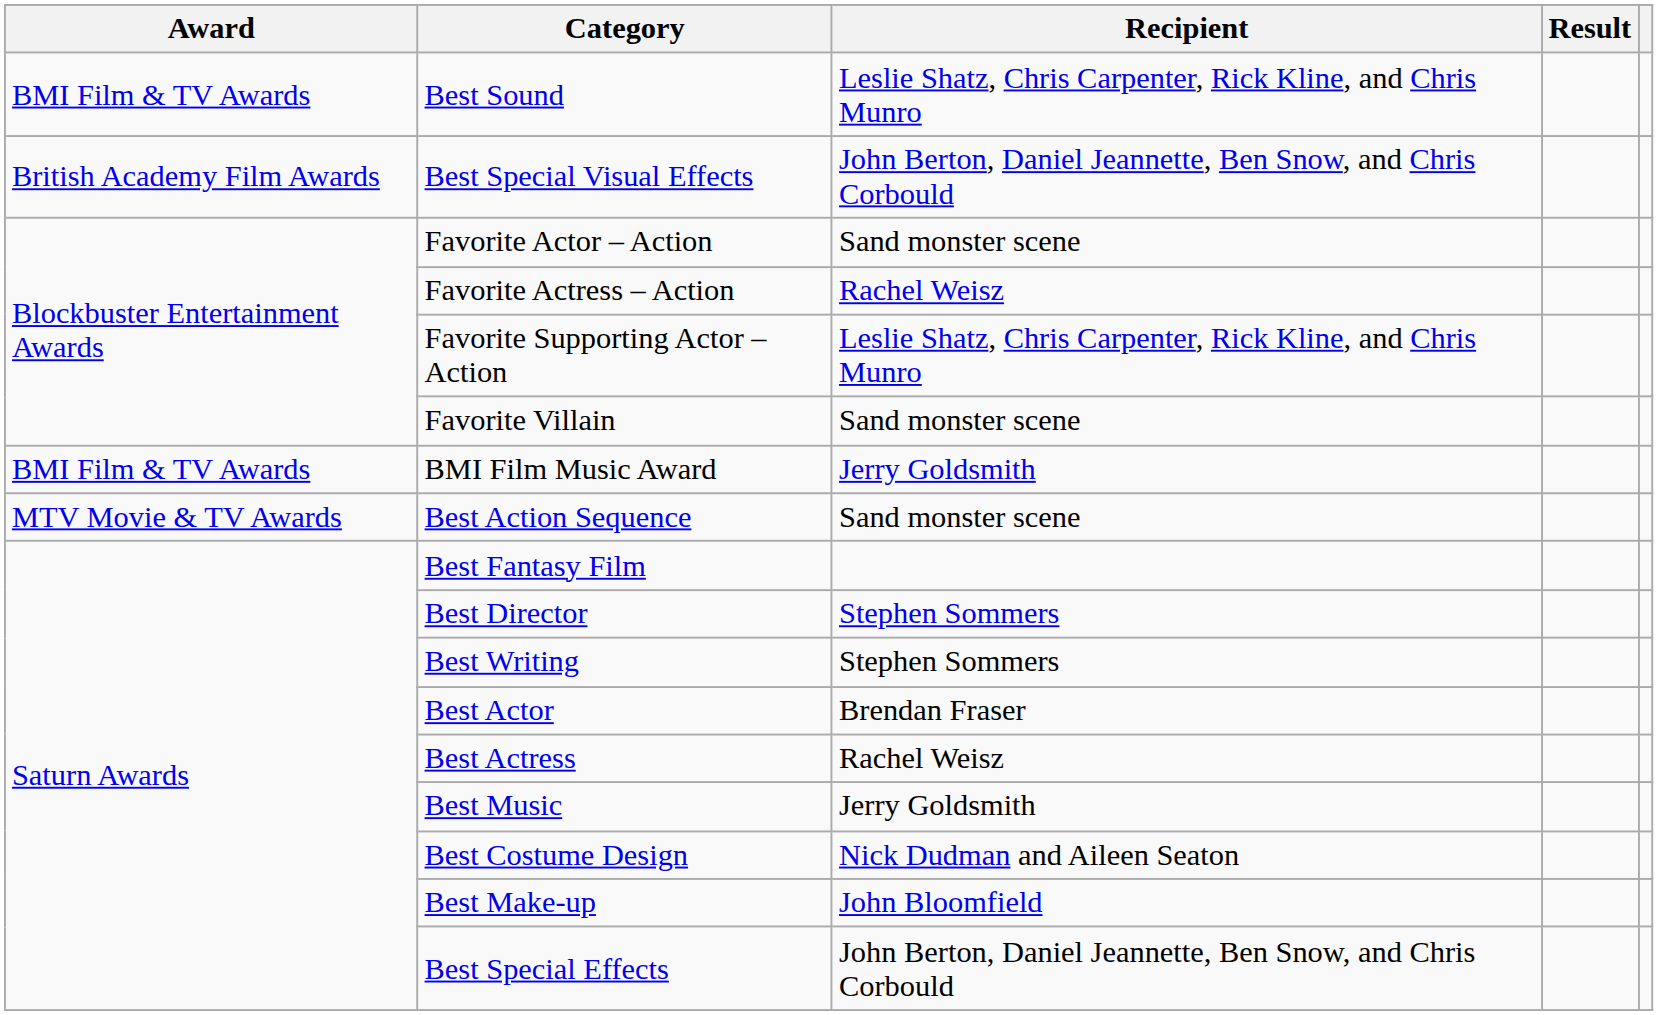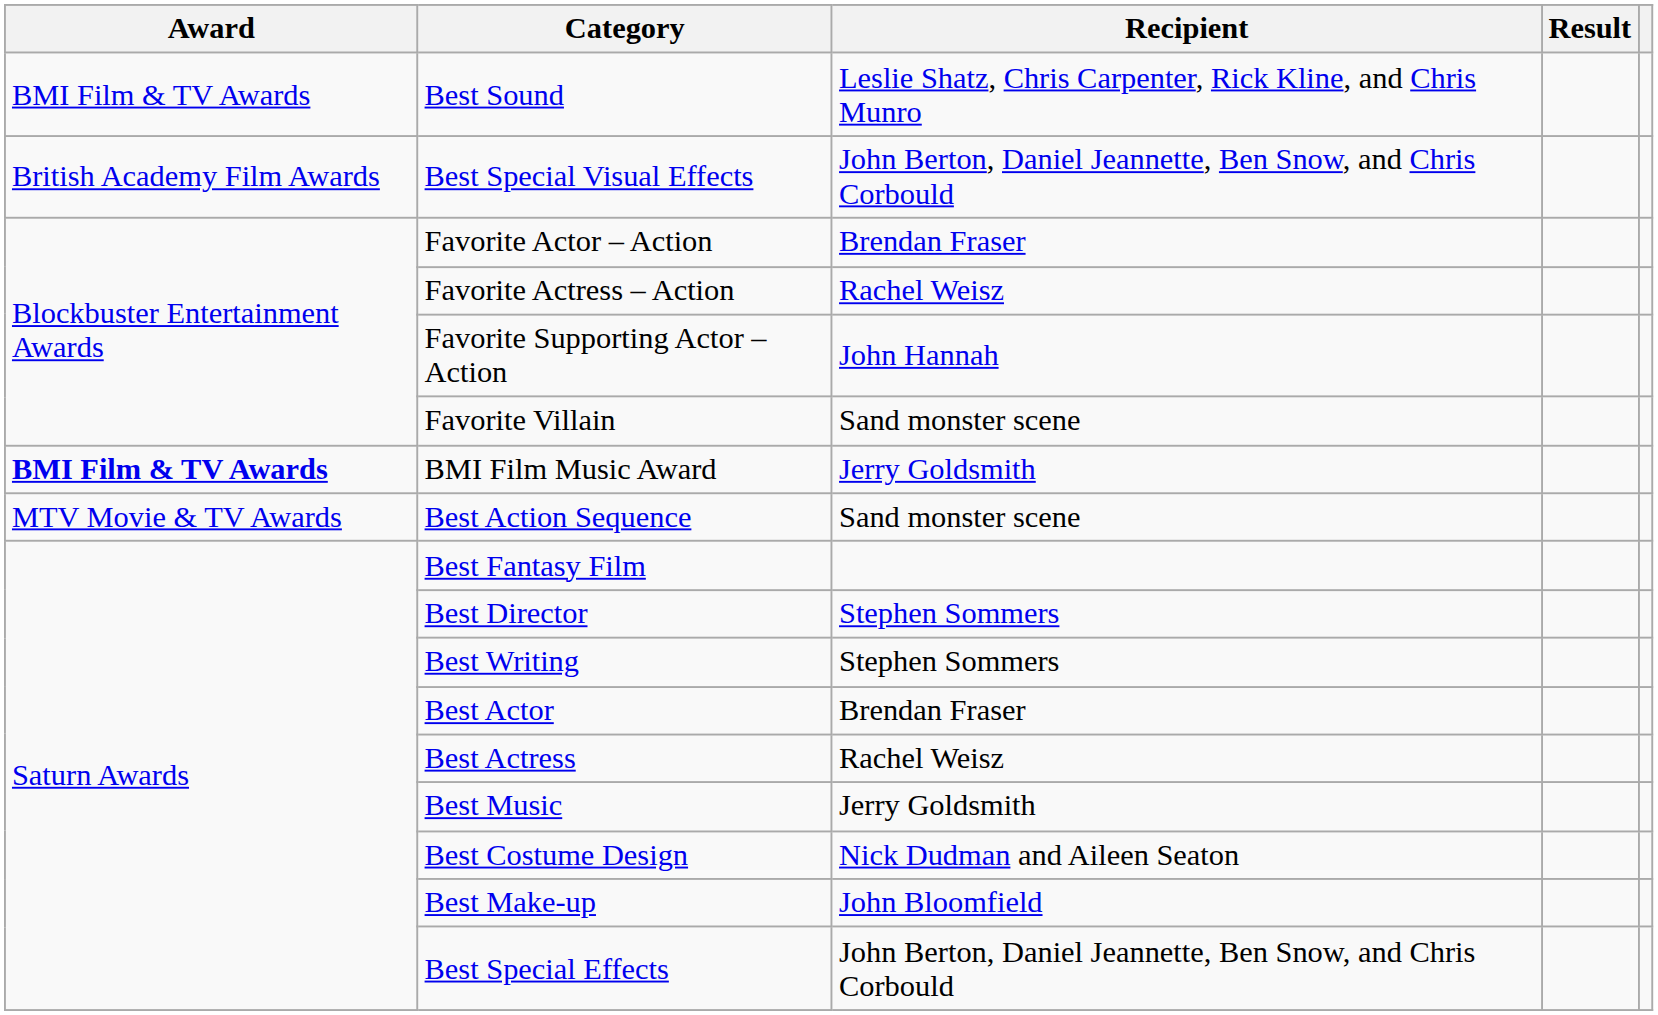Favorite Actor – Action | Recipient: Sand monster scene -> Brendan Fraser
Favorite Supporting Actor – Action | Recipient: Leslie Shatz, Chris Carpenter, Rick Kline, and Chris Munro -> John Hannah
BMI Film Music Award | Award: normal -> bold
